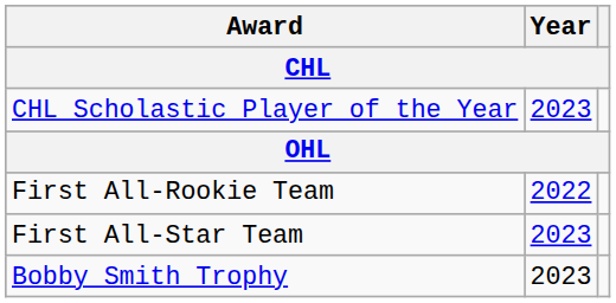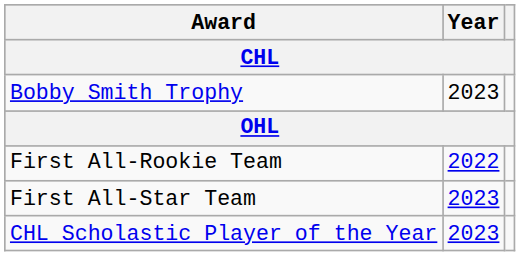rows swapped: CHL Scholastic Player of the Year <-> Bobby Smith Trophy
